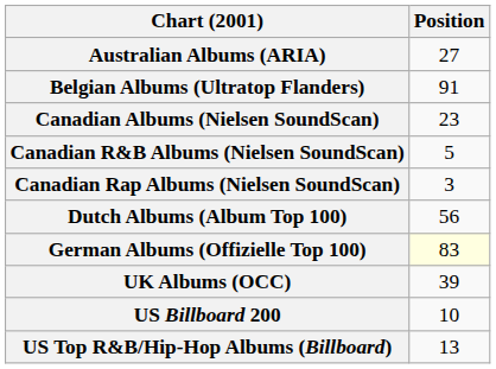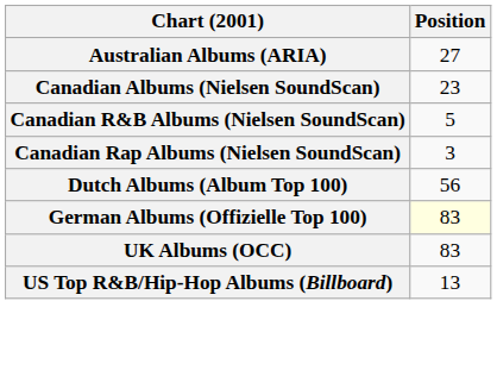- row: Belgian Albums (Ultratop Flanders) | 91
UK Albums (OCC) | Position: 39 -> 83
- row: US Billboard 200 | 10
